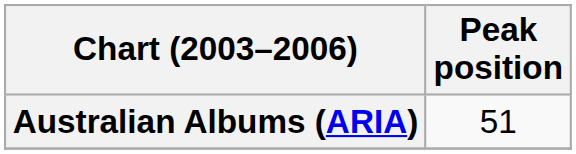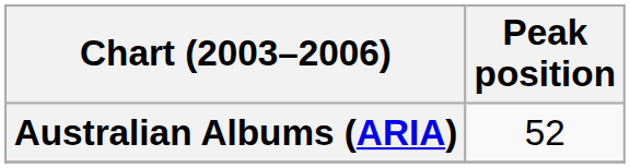Australian Albums (ARIA) | Peak position: 51 -> 52
